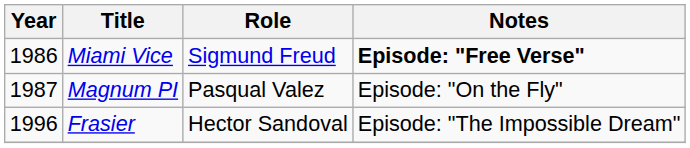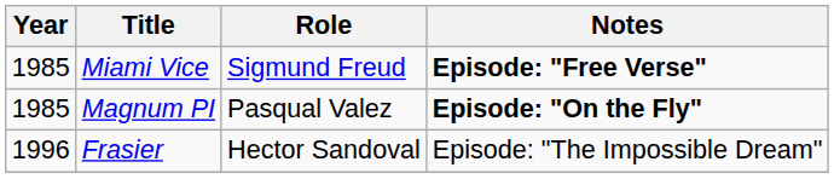Miami Vice | Year: 1986 -> 1985
Magnum PI | Year: 1987 -> 1985
Magnum PI | Notes: normal -> bold
